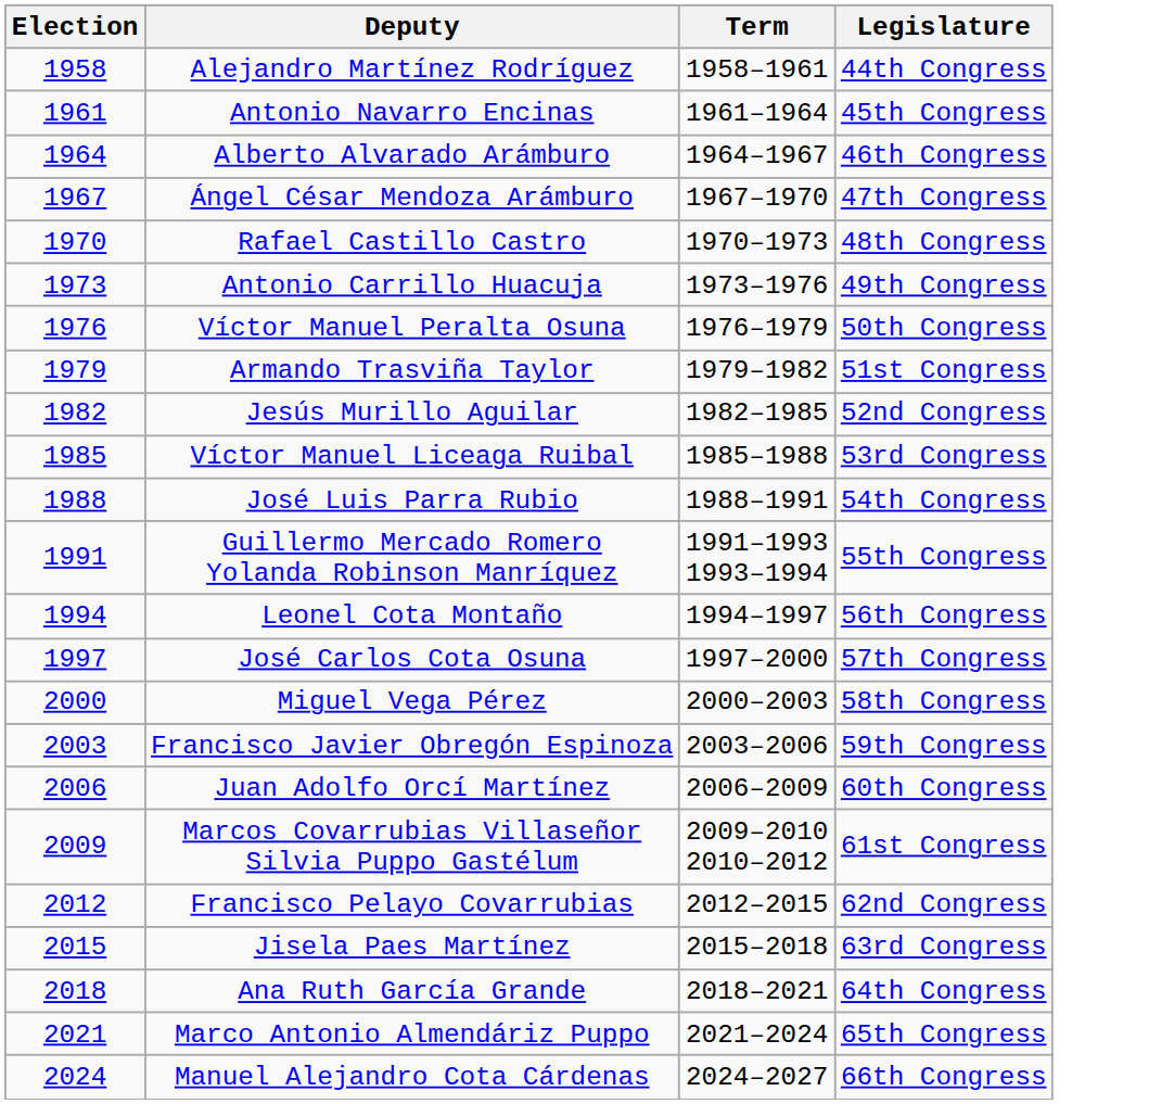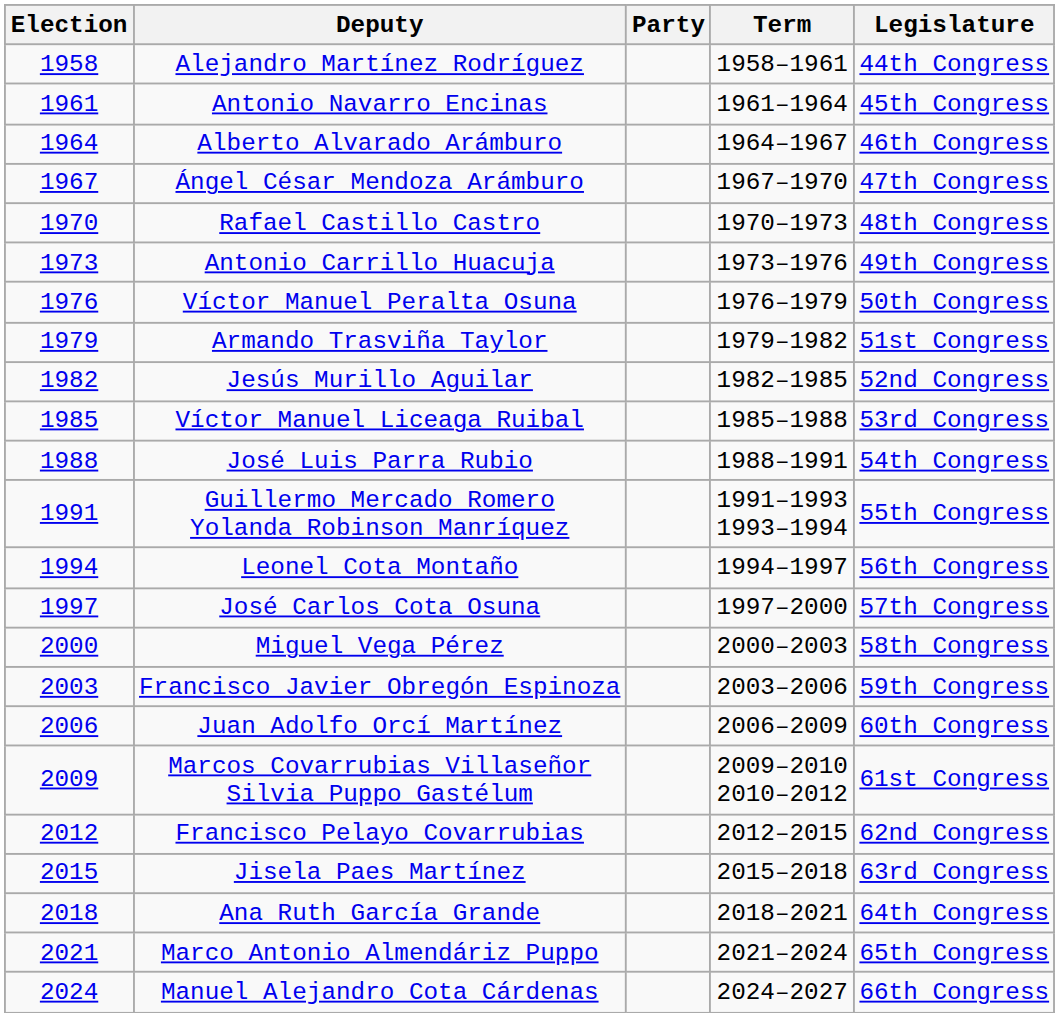+ column: Party
